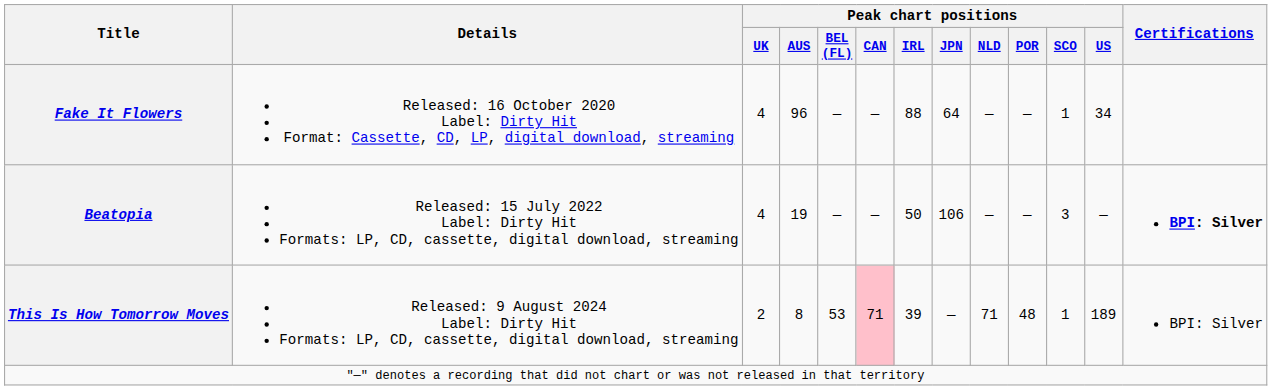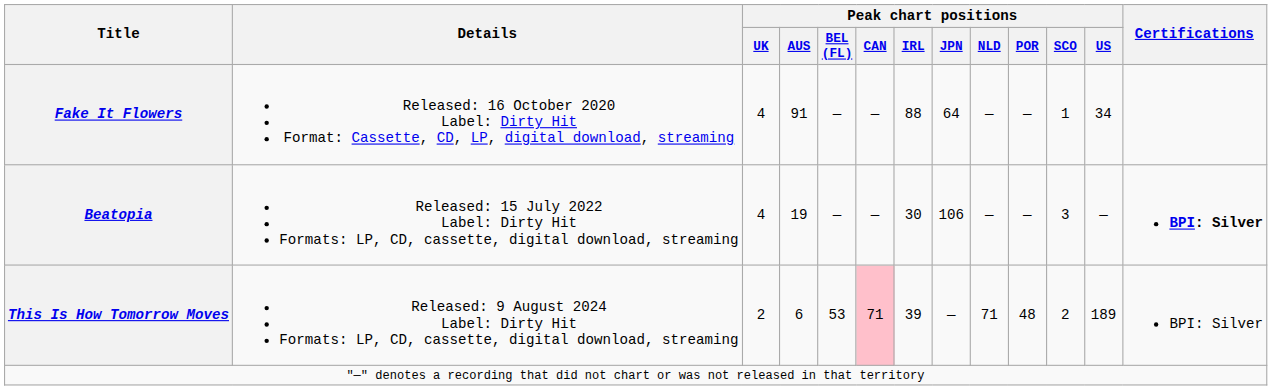Fake It Flowers | Peak chart positions / AUS: 96 -> 91
Beatopia | Peak chart positions / IRL: 50 -> 30
This Is How Tomorrow Moves | Peak chart positions / AUS: 8 -> 6
This Is How Tomorrow Moves | Peak chart positions / SCO: 1 -> 2
